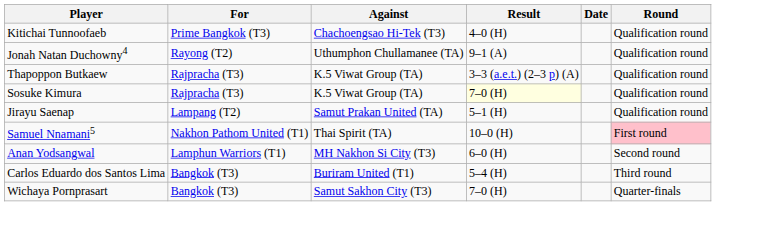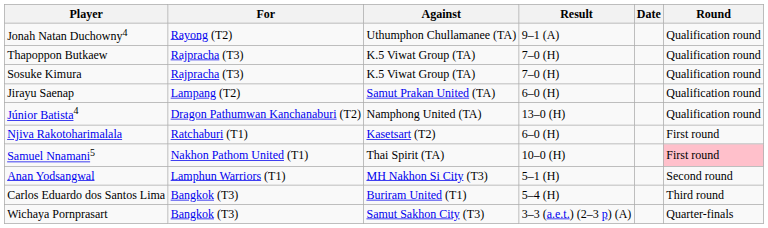- row: Kitichai Tunnoofaeb | Prime Bangkok (T3) | Chachoengsao Hi-Tek (T3) | 4–0 (H) | Qualification round
Thapoppon Butkaew | Result: 3–3 (a.e.t.) (2–3 p) (A) -> 7–0 (H)
Sosuke Kimura | Result: lightyellow background -> no background
Jirayu Saenap | Result: 5–1 (H) -> 6–0 (H)
+ row: Júnior Batista4 | Dragon Pathumwan Kanchanaburi (T2) | Namphong United (TA) | 13–0 (H) | Qualification round
+ row: Njiva Rakotoharimalala | Ratchaburi (T1) | Kasetsart (T2) | 6–0 (H) | First round
Anan Yodsangwal | Result: 6–0 (H) -> 5–1 (H)
Wichaya Pornprasart | Result: 7–0 (H) -> 3–3 (a.e.t.) (2–3 p) (A)
